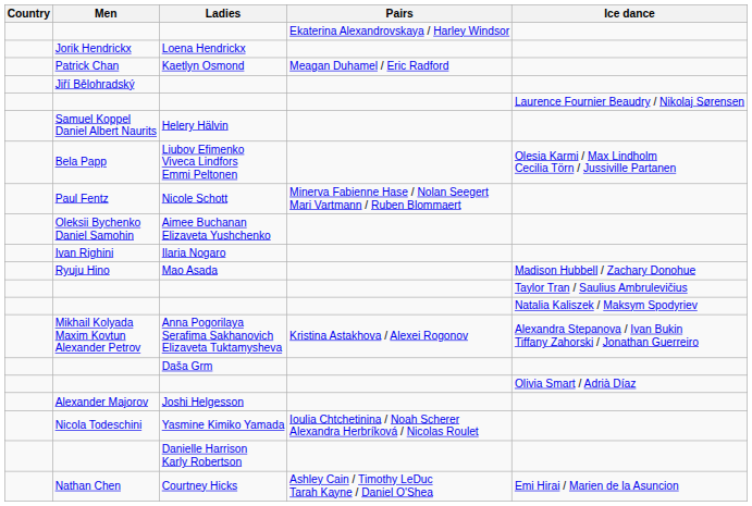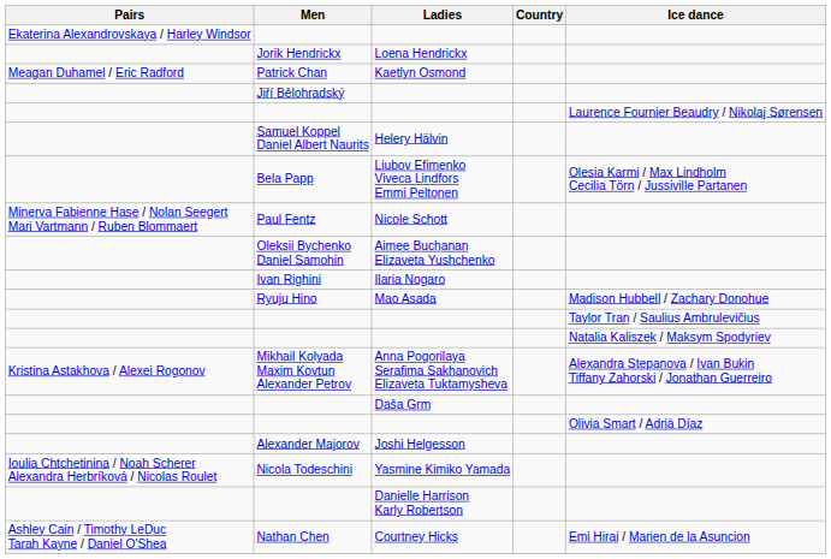columns swapped: Country <-> Pairs
